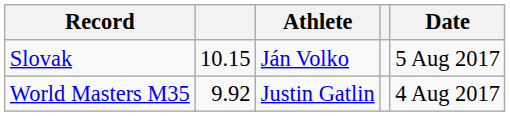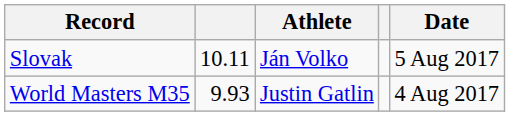Slovak | column 2: 10.15 -> 10.11
World Masters M35 | column 2: 9.92 -> 9.93
